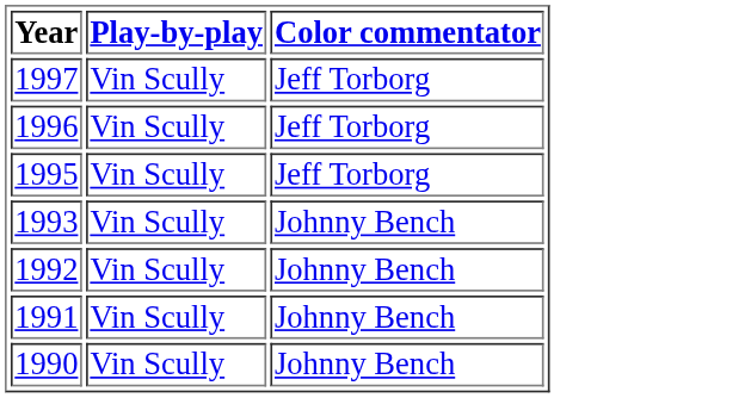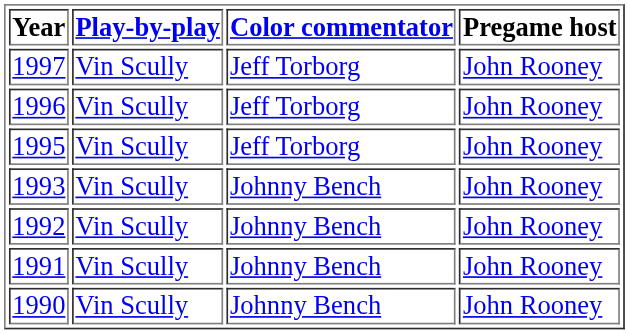+ column: Pregame host | John Rooney | John Rooney | John Rooney | John Rooney | John Rooney | John Rooney | John Rooney
